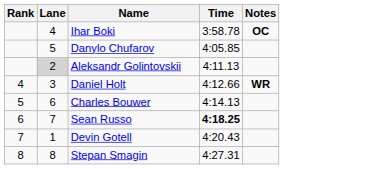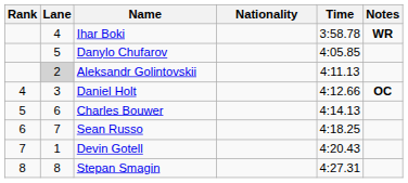+ column: Nationality
Ihar Boki | Notes: OC -> WR
Daniel Holt | Notes: WR -> OC
Sean Russo | Time: bold -> normal
